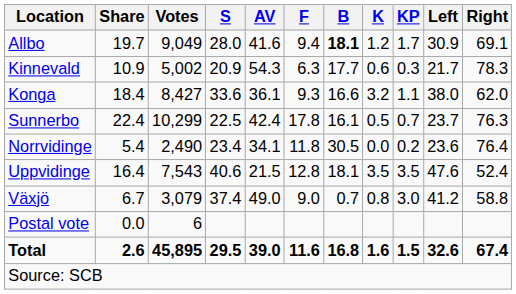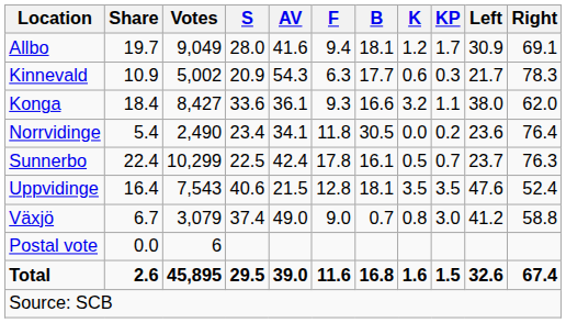Allbo | B: bold -> normal
rows swapped: Norrvidinge <-> Sunnerbo
